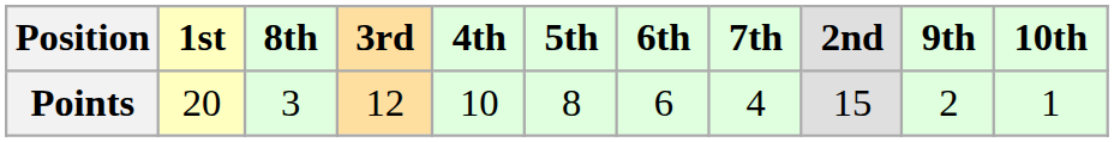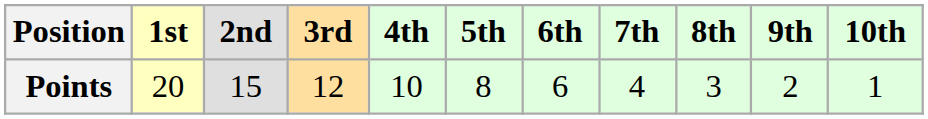columns swapped: 2nd <-> 8th
